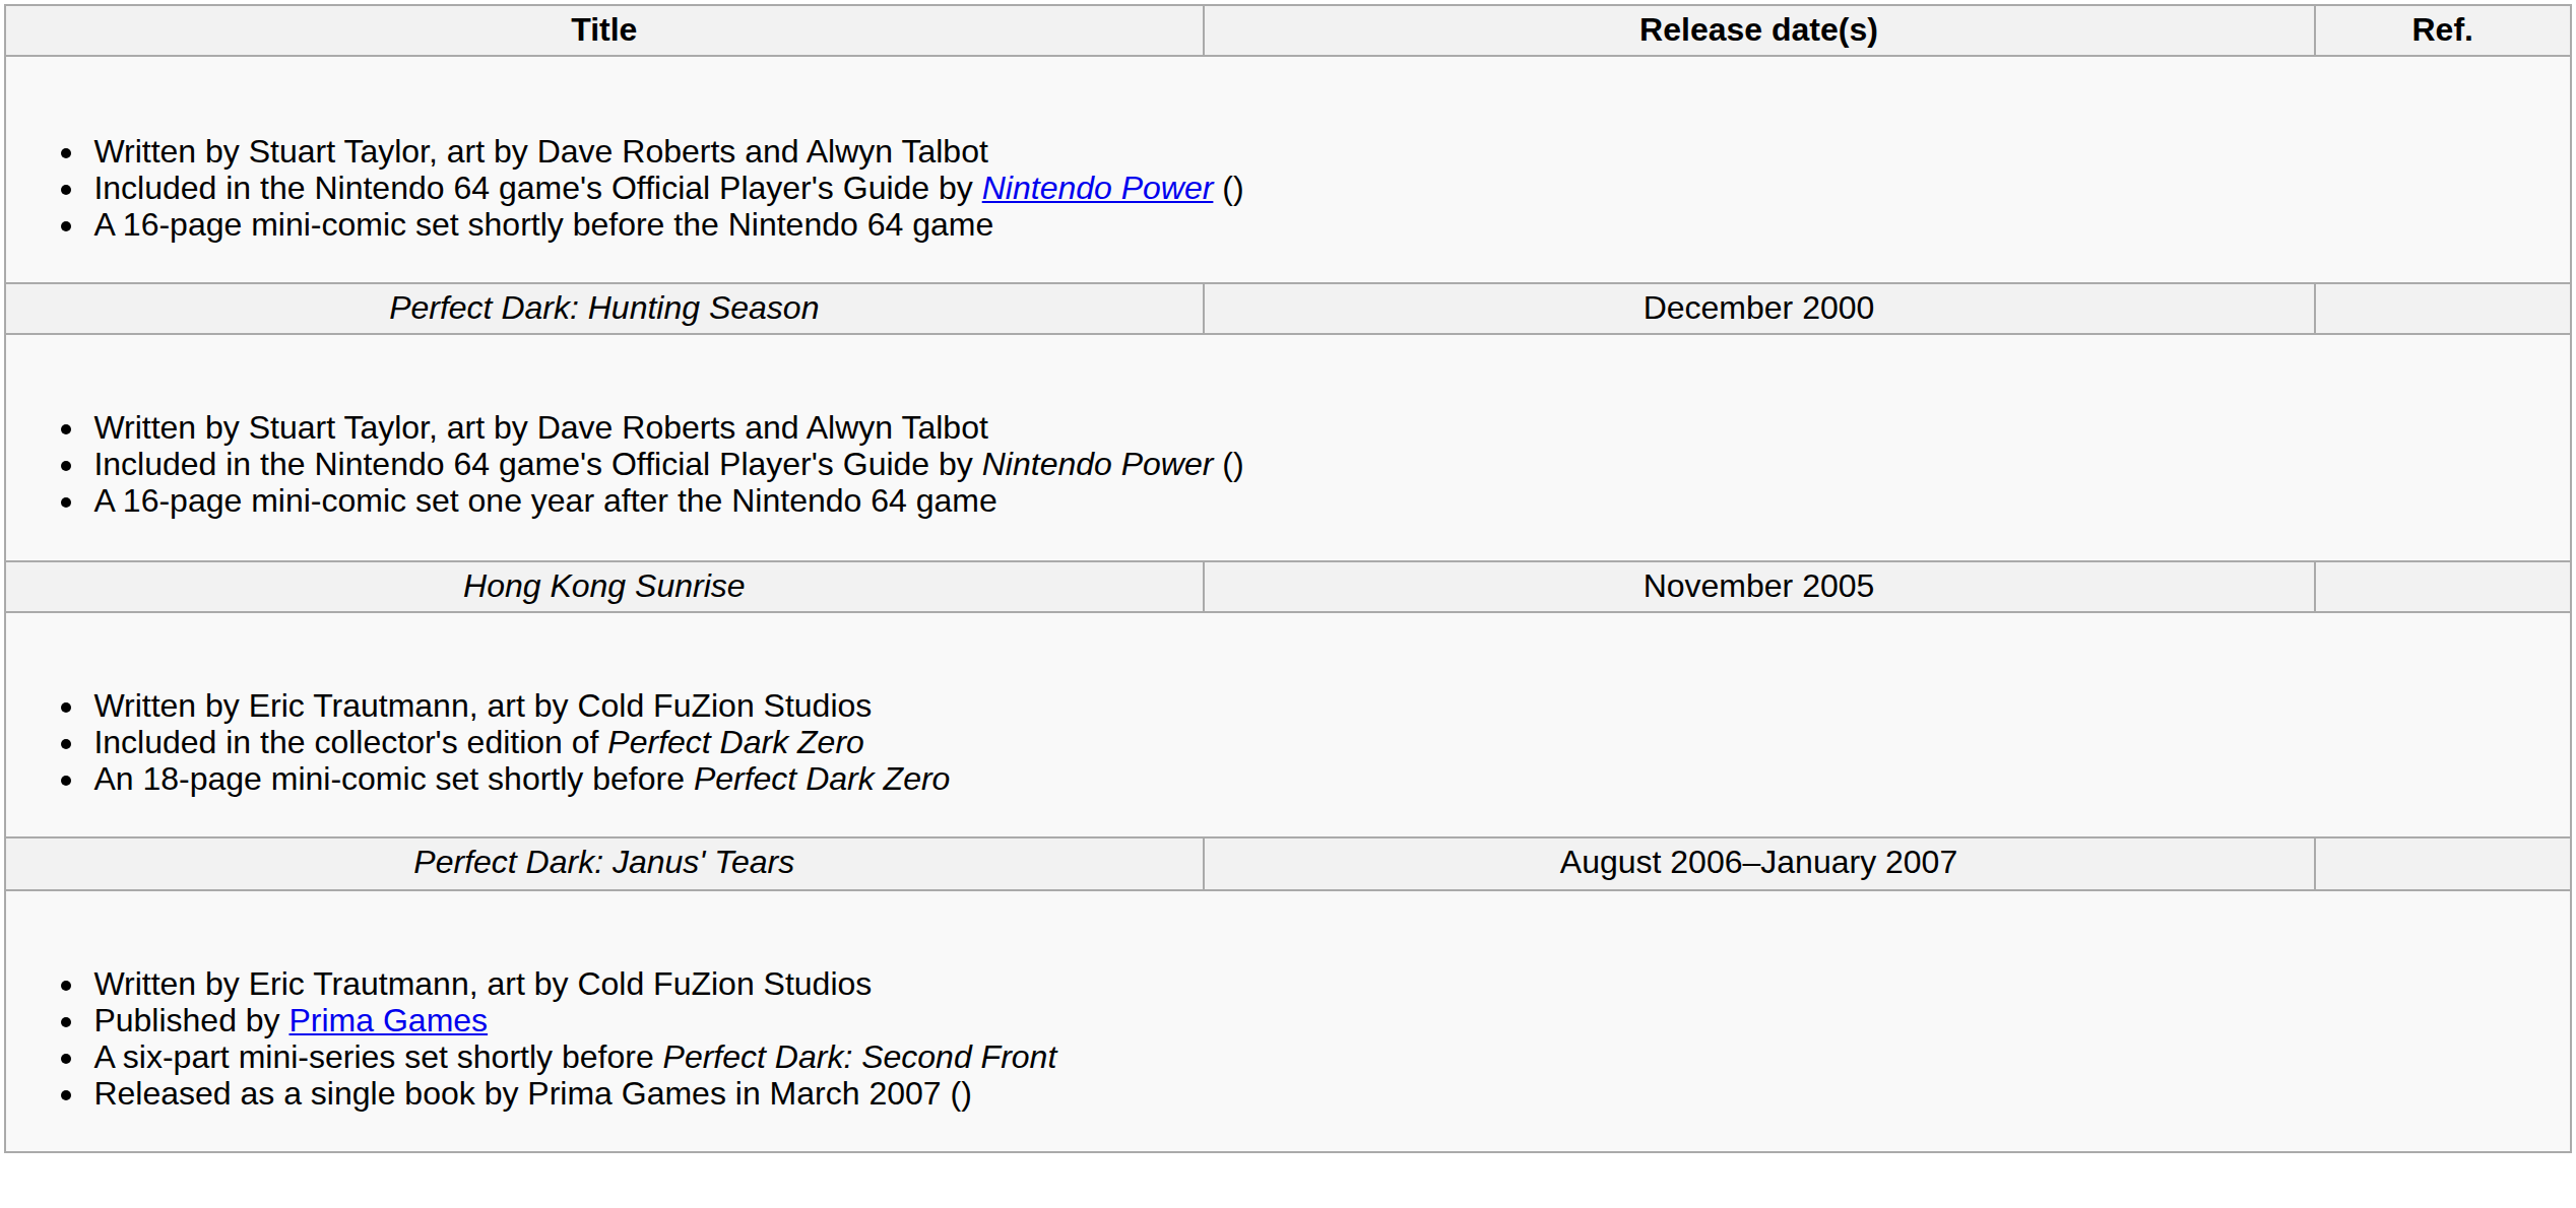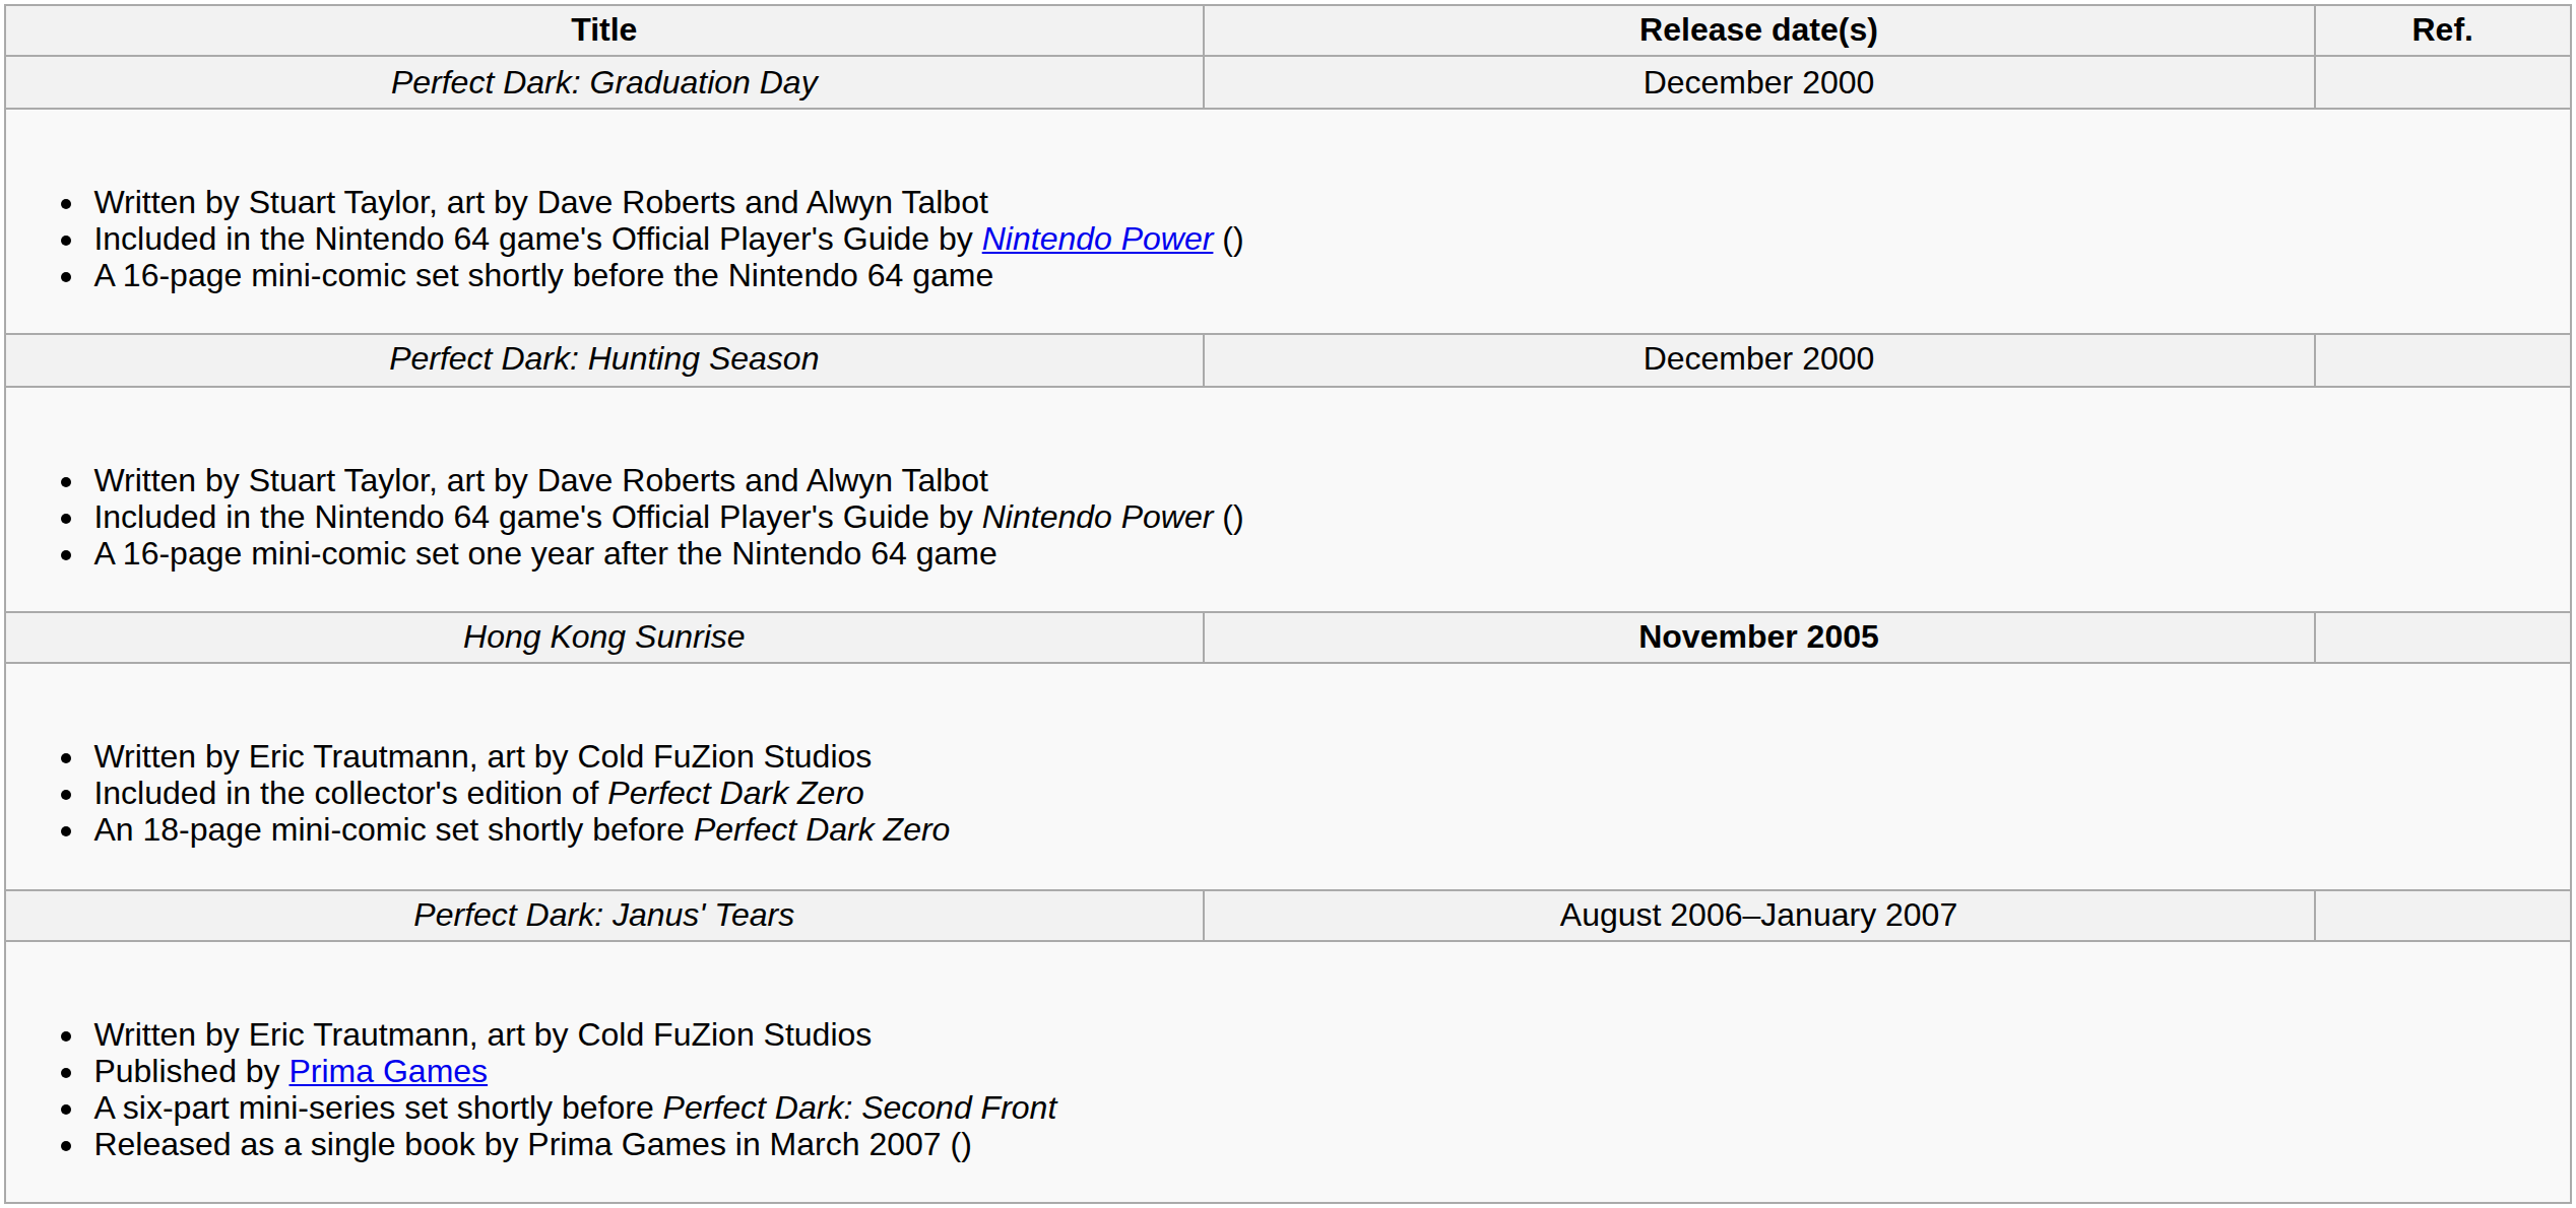+ row: Perfect Dark: Graduation Day | December 2000
Hong Kong Sunrise | Release date(s): normal -> bold
